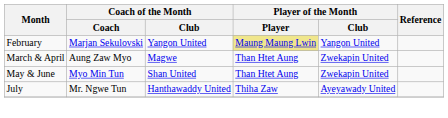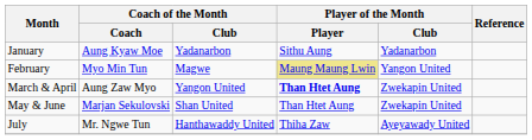+ row: January | Aung Kyaw Moe | Yadanarbon | Sithu Aung | Yadanarbon
February | Coach of the Month / Coach: Marjan Sekulovski -> Myo Min Tun
February | Coach of the Month / Club: Yangon United -> Magwe
March & April | Coach of the Month / Club: Magwe -> Yangon United
March & April | Player of the Month / Player: normal -> bold
May & June | Coach of the Month / Coach: Myo Min Tun -> Marjan Sekulovski
